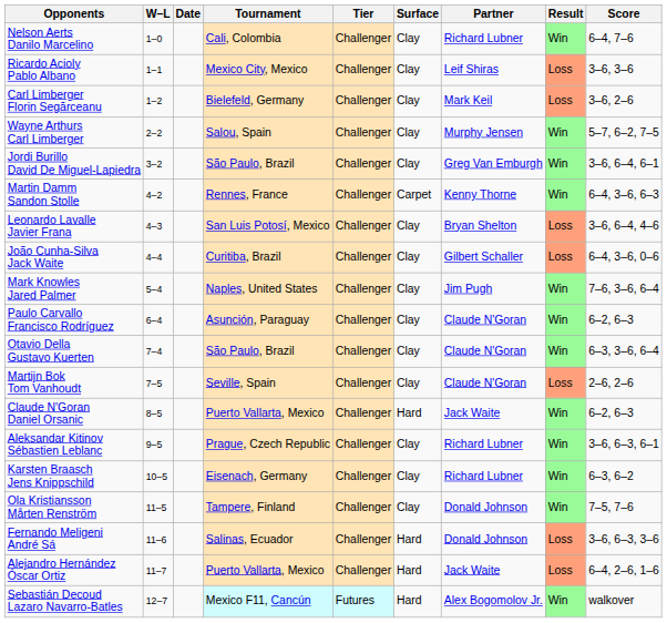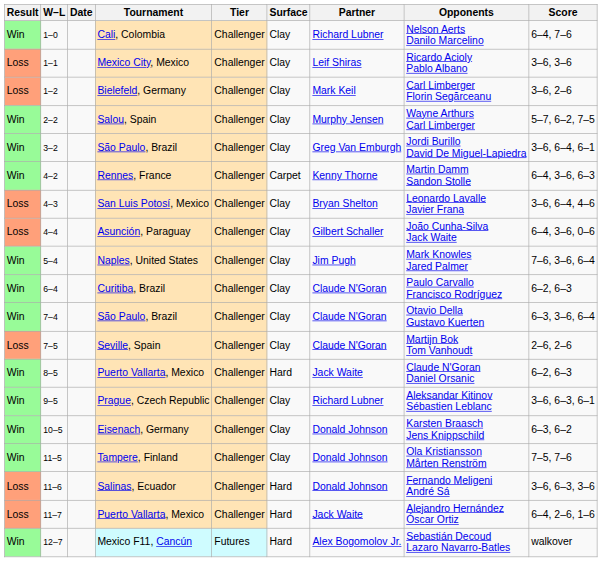columns swapped: Result <-> Opponents
4–4 | Tournament: Curitiba, Brazil -> Asunción, Paraguay
6–4 | Tournament: Asunción, Paraguay -> Curitiba, Brazil
10–5 | Partner: Richard Lubner -> Donald Johnson
